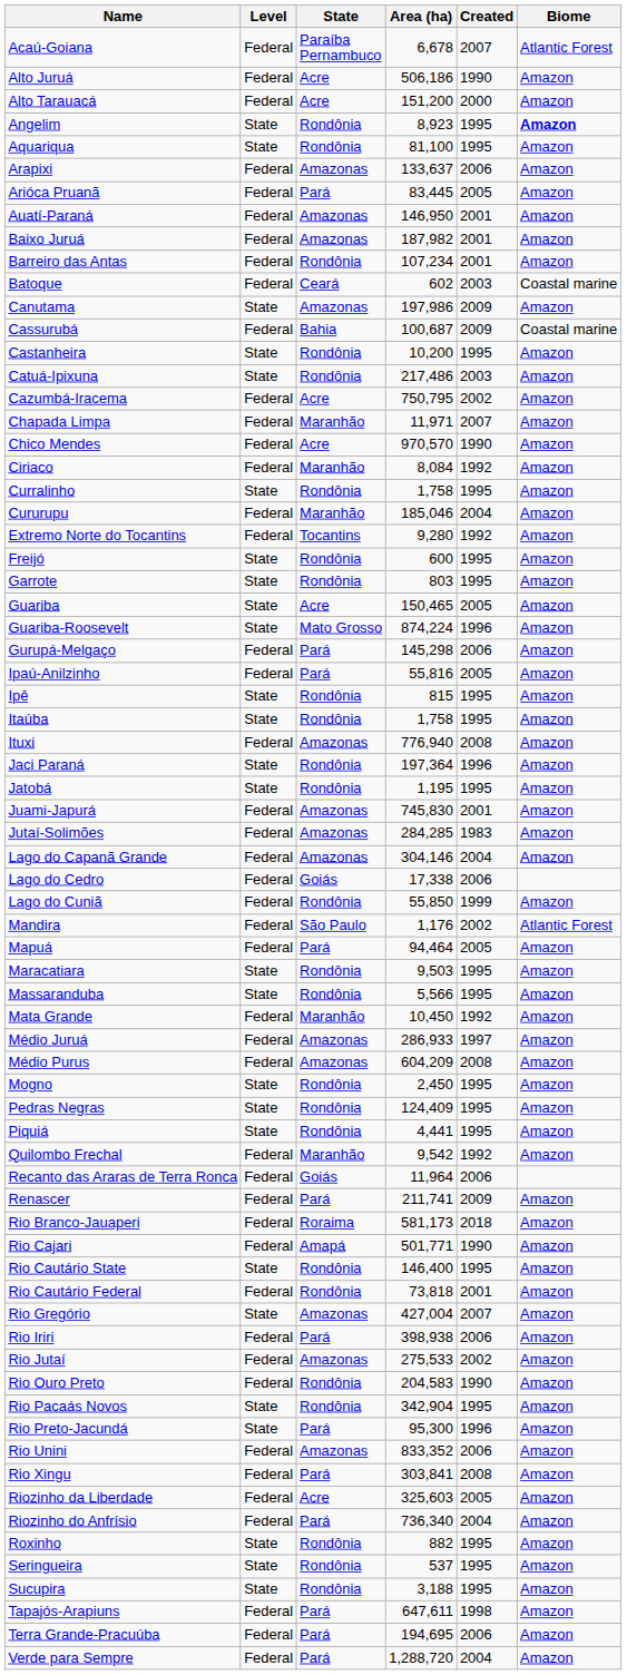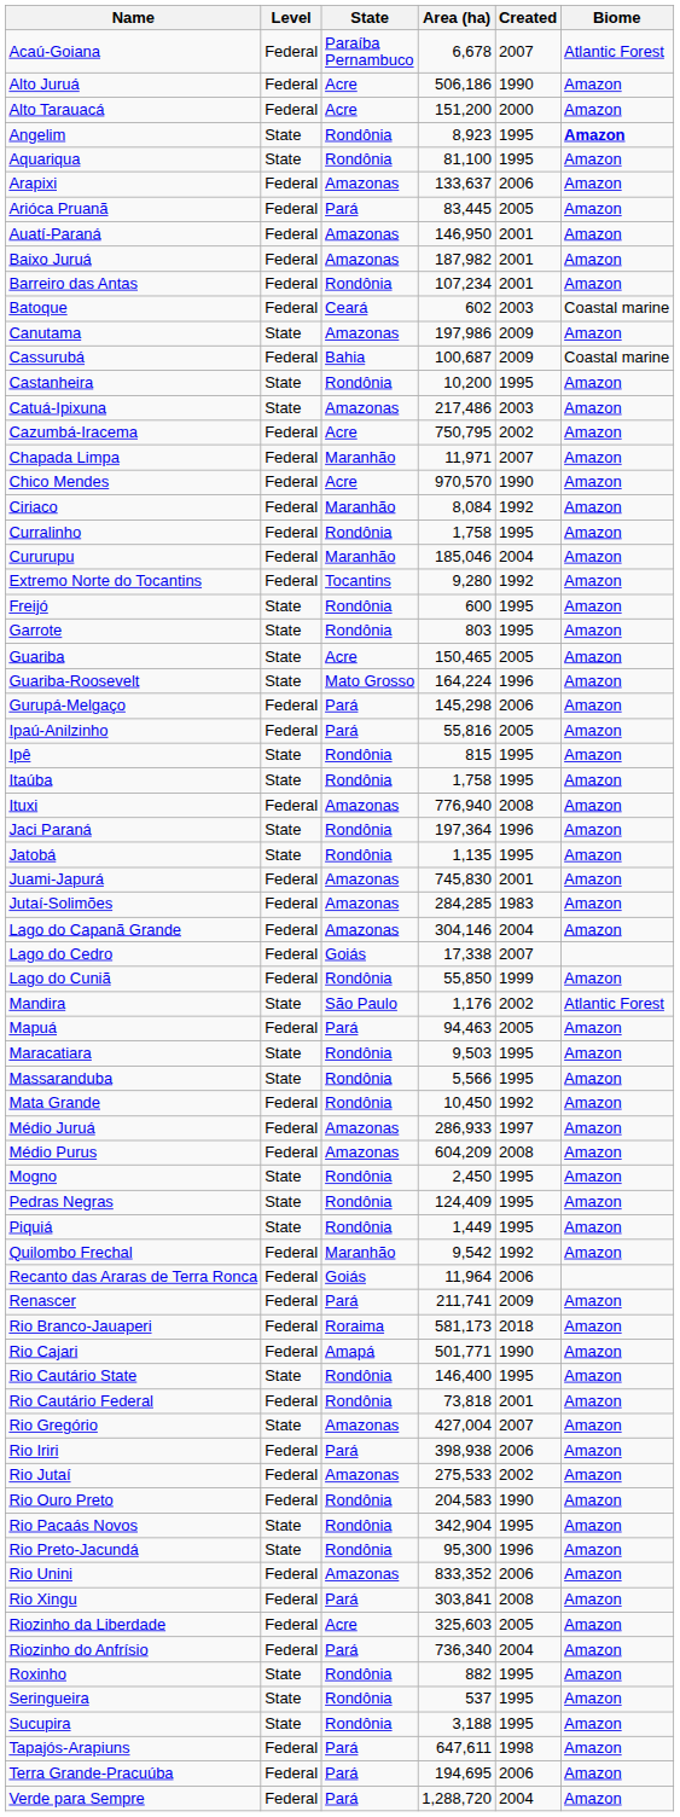Catuá-Ipixuna | State: Rondônia -> Amazonas
Curralinho | Level: State -> Federal
Guariba-Roosevelt | Area (ha): 874,224 -> 164,224
Jatobá | Area (ha): 1,195 -> 1,135
Lago do Cedro | Created: 2006 -> 2007
Mandira | Level: Federal -> State
Mapuá | Area (ha): 94,464 -> 94,463
Mata Grande | State: Maranhão -> Rondônia
Piquiá | Area (ha): 4,441 -> 1,449
Rio Preto-Jacundá | State: Pará -> Rondônia
